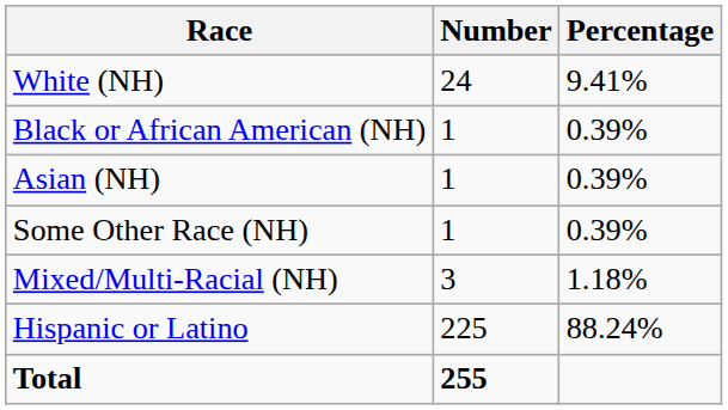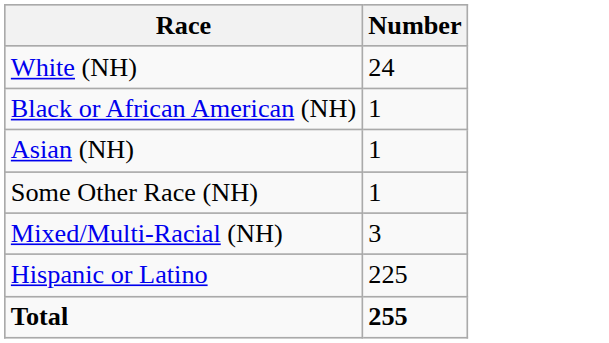- column: Percentage | 9.41% | 0.39% | 0.39% | 0.39% | 1.18% | 88.24%
